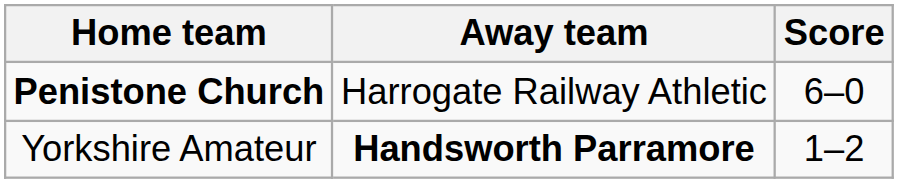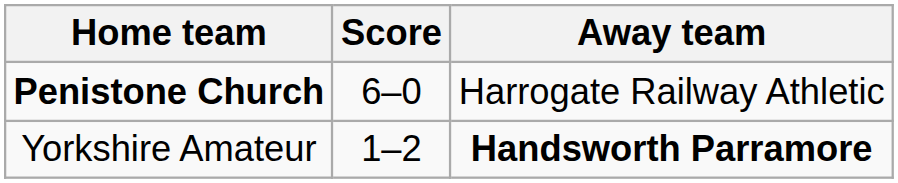columns swapped: Score <-> Away team
